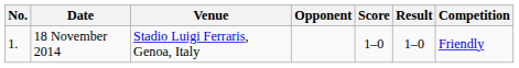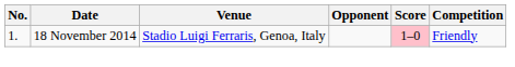- column: Result | 1–0
18 November 2014 | Score: no background -> pink background
